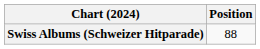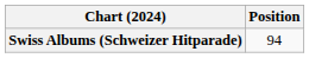Swiss Albums (Schweizer Hitparade) | Position: 88 -> 94
